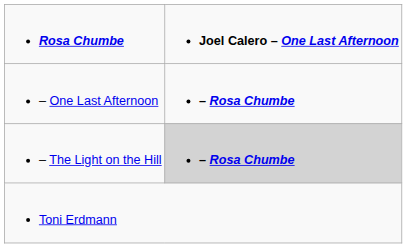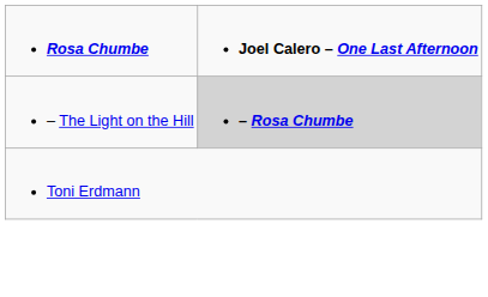- row: – One Last Afternoon | – Rosa Chumbe
